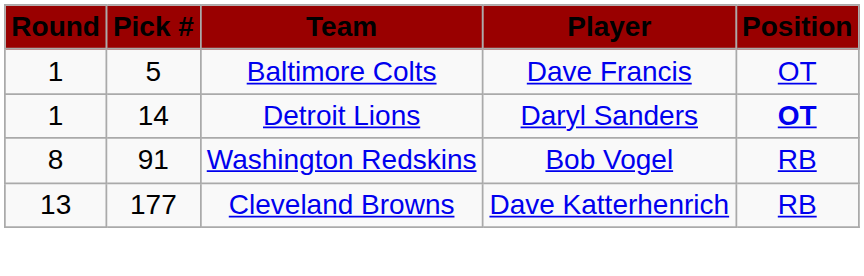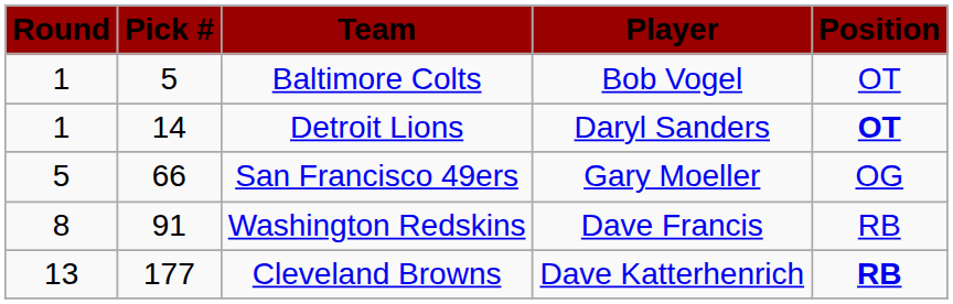Baltimore Colts | Player: Dave Francis -> Bob Vogel
+ row: 5 | 66 | San Francisco 49ers | Gary Moeller | OG
Washington Redskins | Player: Bob Vogel -> Dave Francis
Cleveland Browns | Position: normal -> bold
